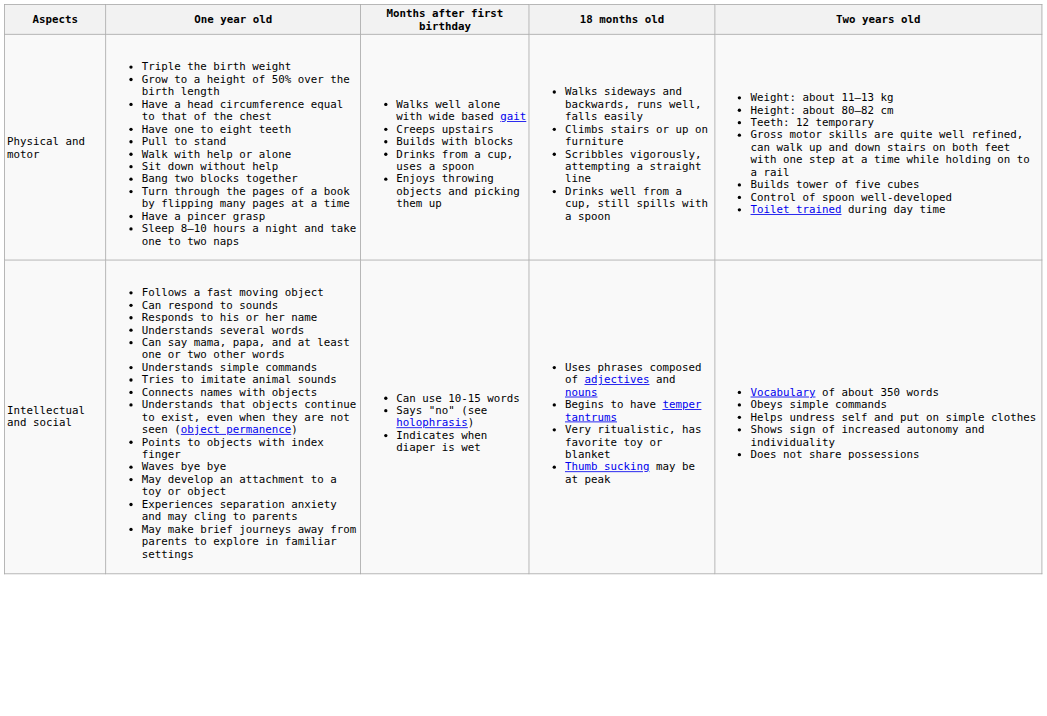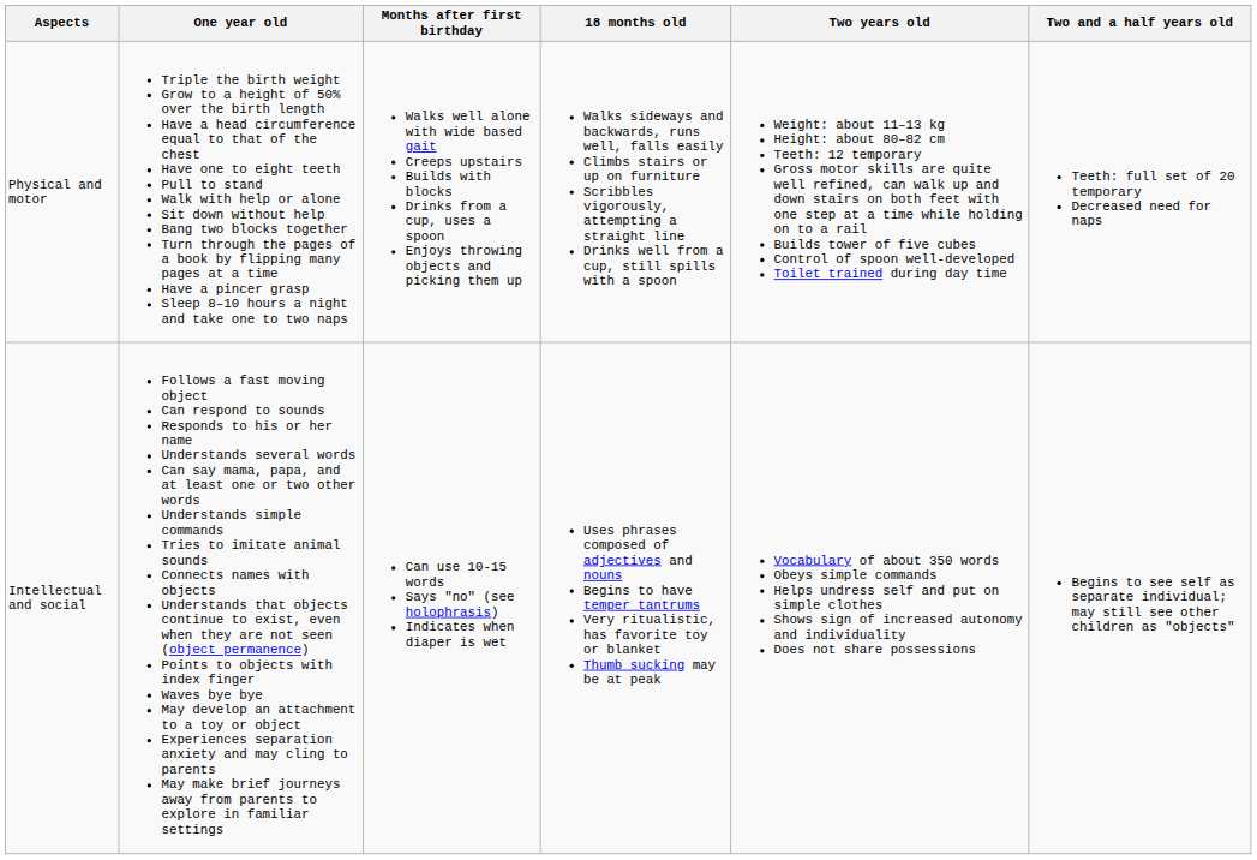+ column: Two and a half years old | Teeth: full set of 20 temporary Decreased need for naps | Begins to see self as separate individual; may still see other children as "objects"
